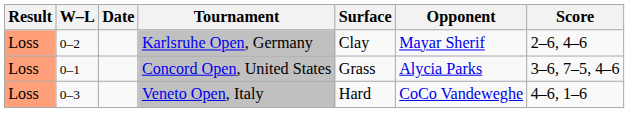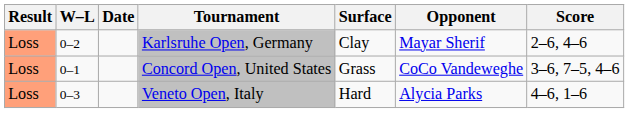Concord Open, United States | Opponent: Alycia Parks -> CoCo Vandeweghe
Veneto Open, Italy | Opponent: CoCo Vandeweghe -> Alycia Parks
